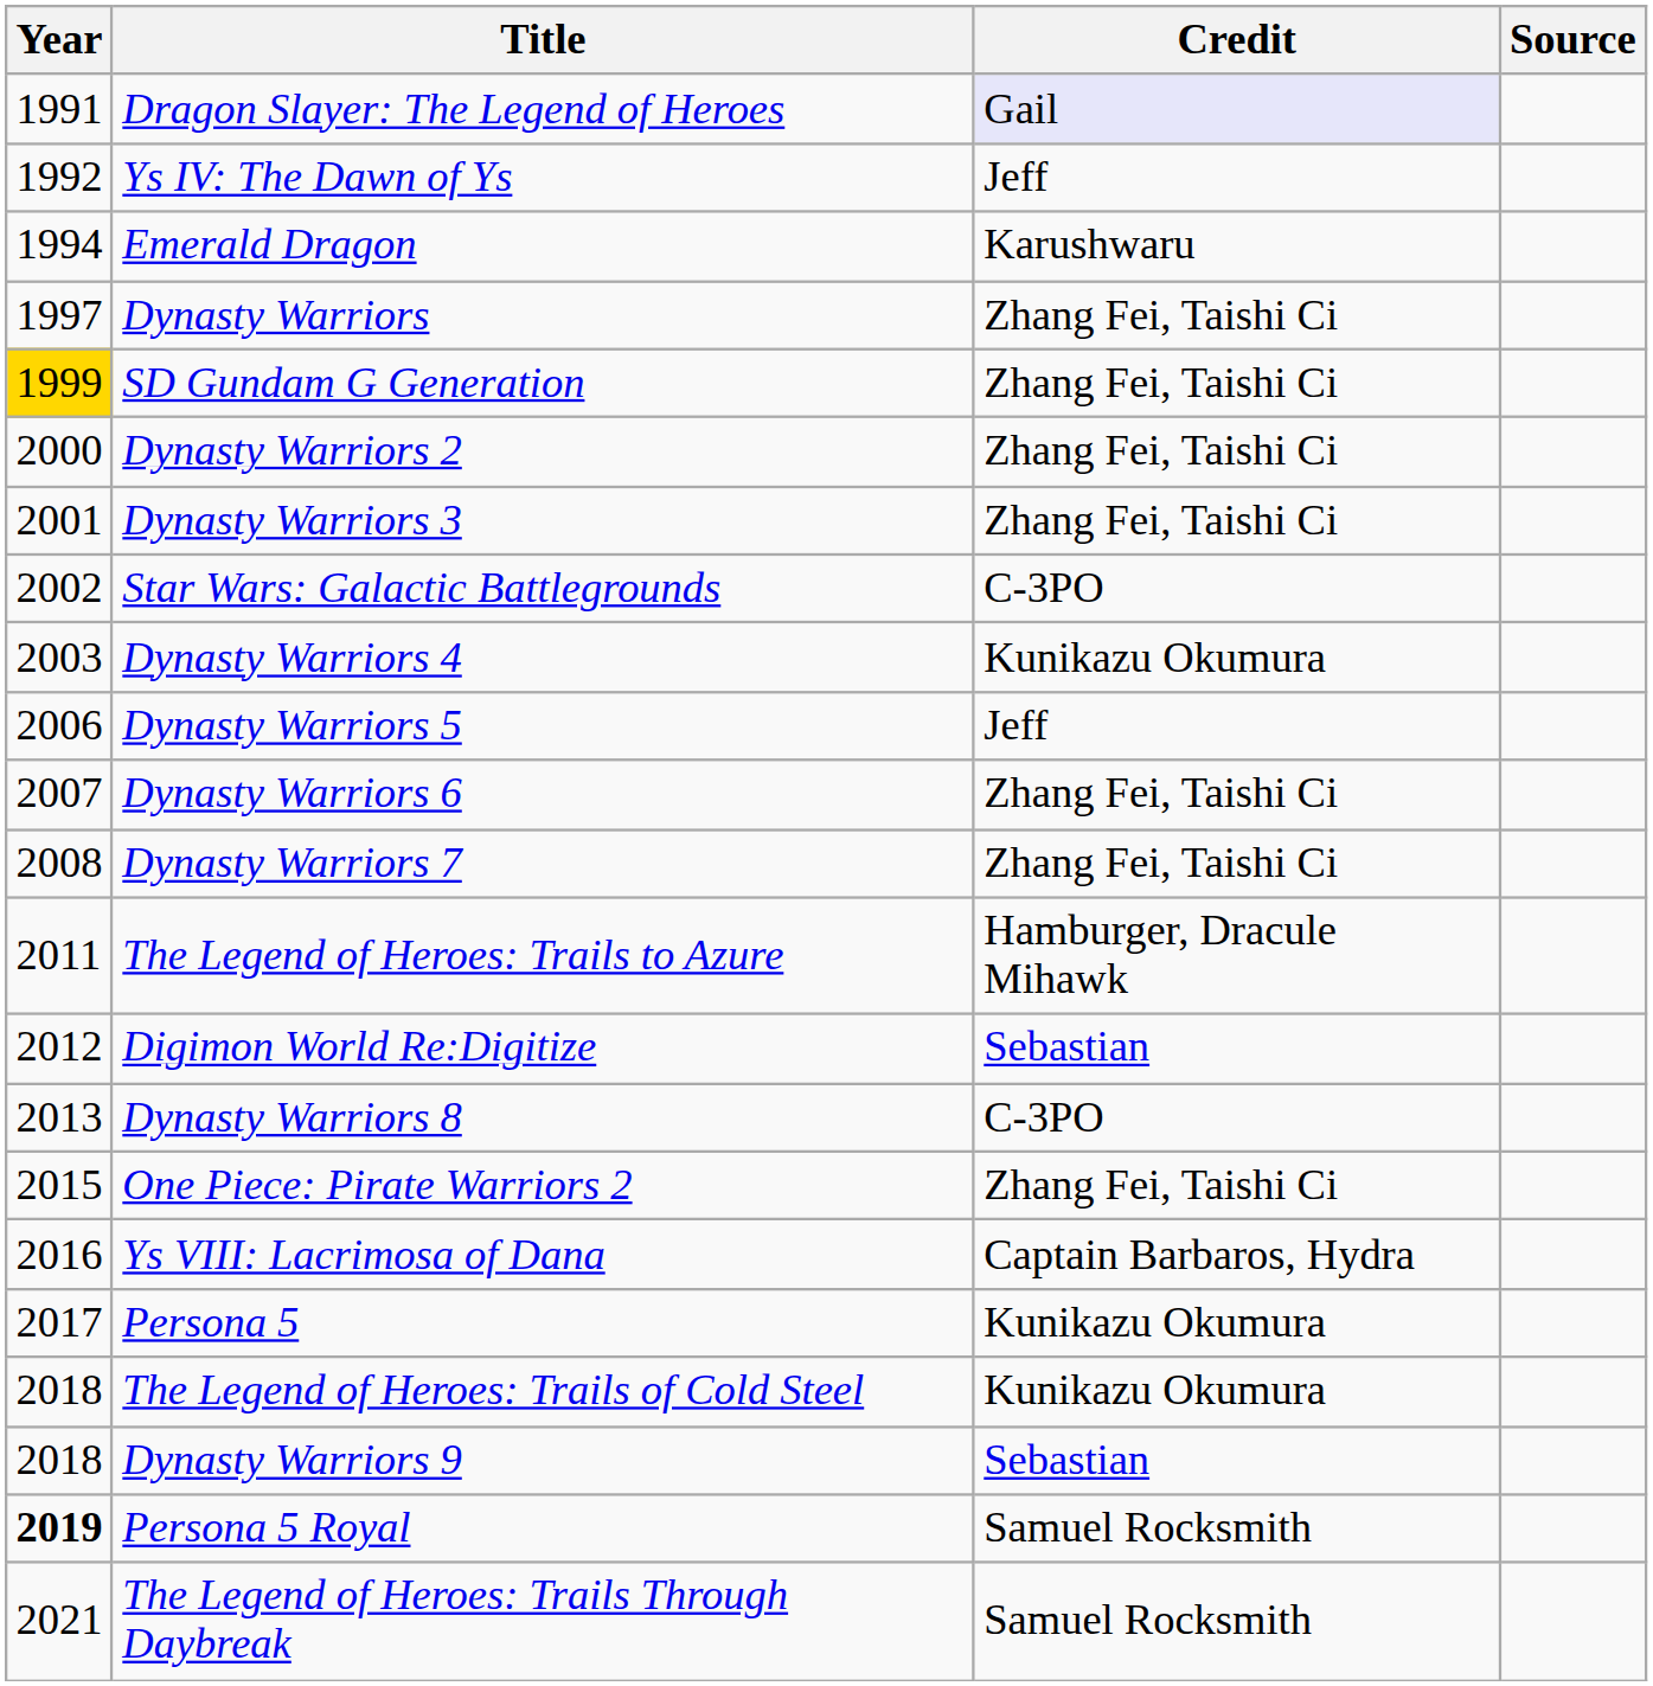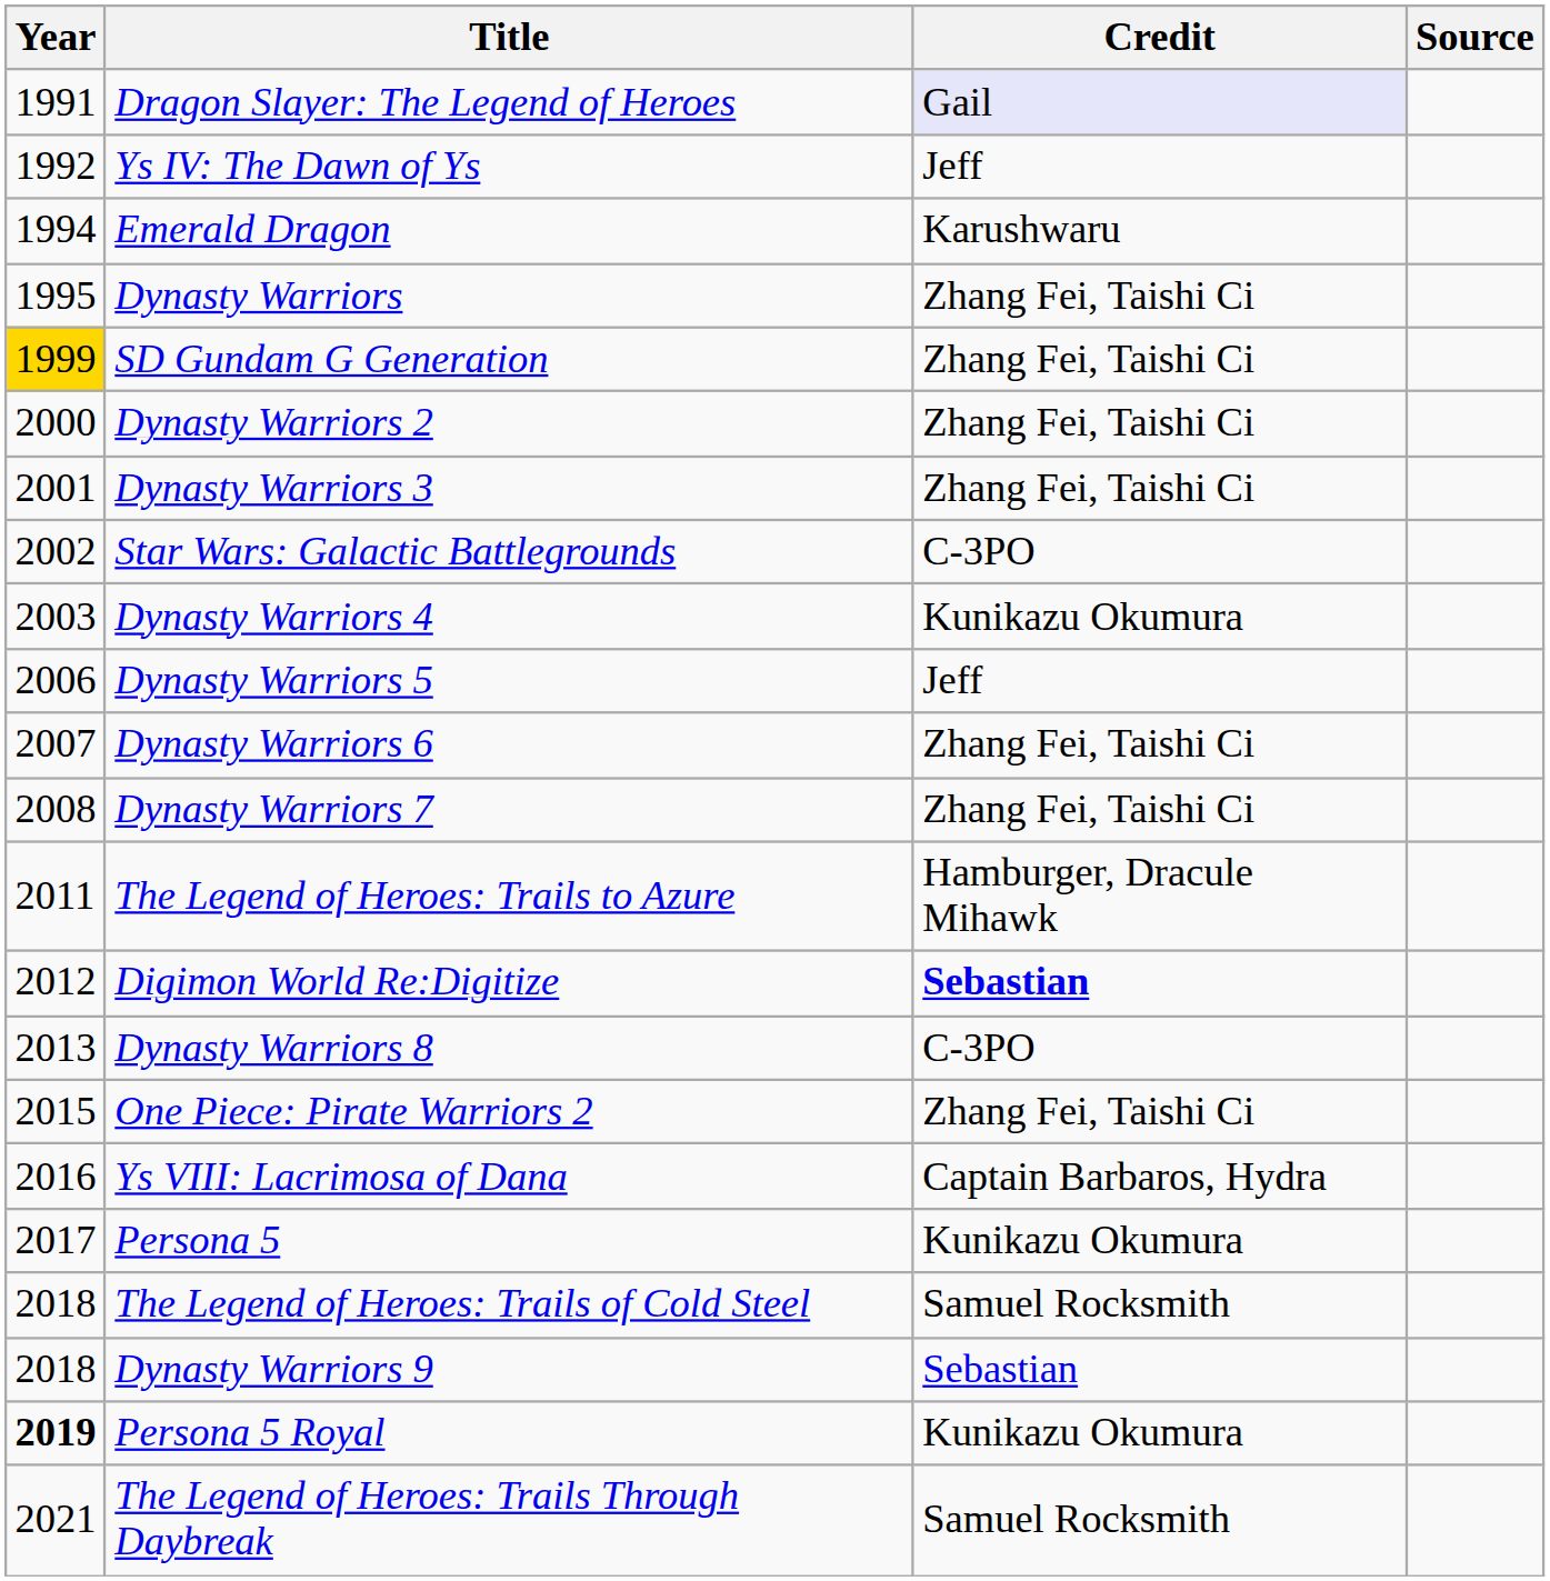Dynasty Warriors | Year: 1997 -> 1995
Digimon World Re:Digitize | Credit: normal -> bold
The Legend of Heroes: Trails of Cold Steel | Credit: Kunikazu Okumura -> Samuel Rocksmith
Persona 5 Royal | Credit: Samuel Rocksmith -> Kunikazu Okumura
